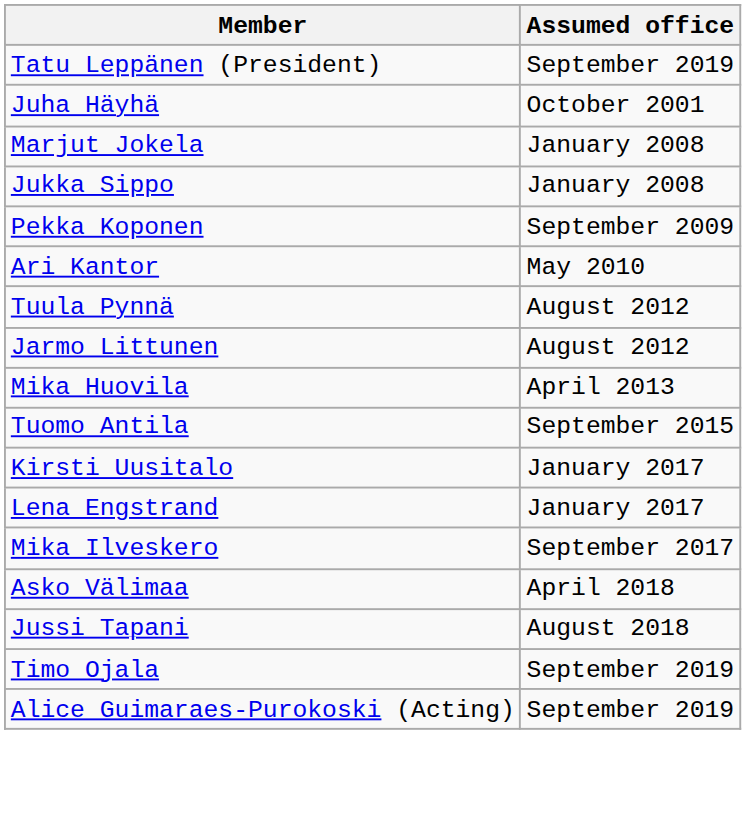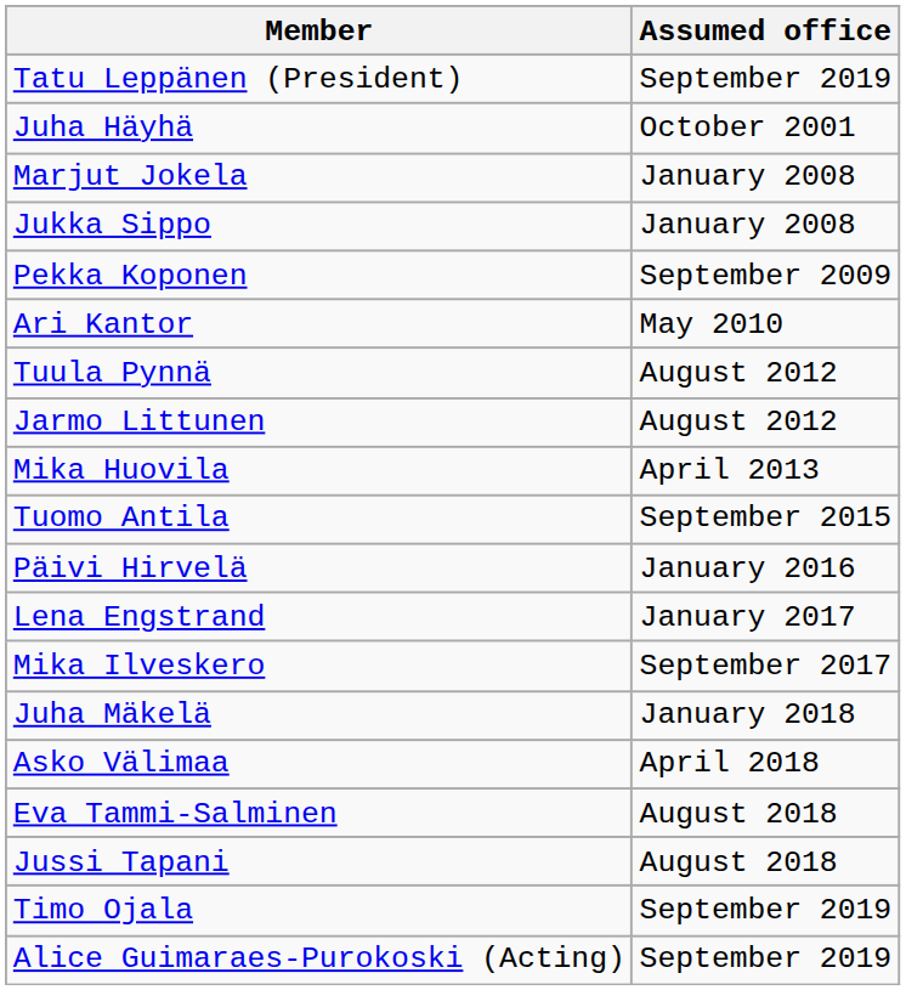+ row: Päivi Hirvelä | January 2016
- row: Kirsti Uusitalo | January 2017
+ row: Juha Mäkelä | January 2018
+ row: Eva Tammi-Salminen | August 2018
